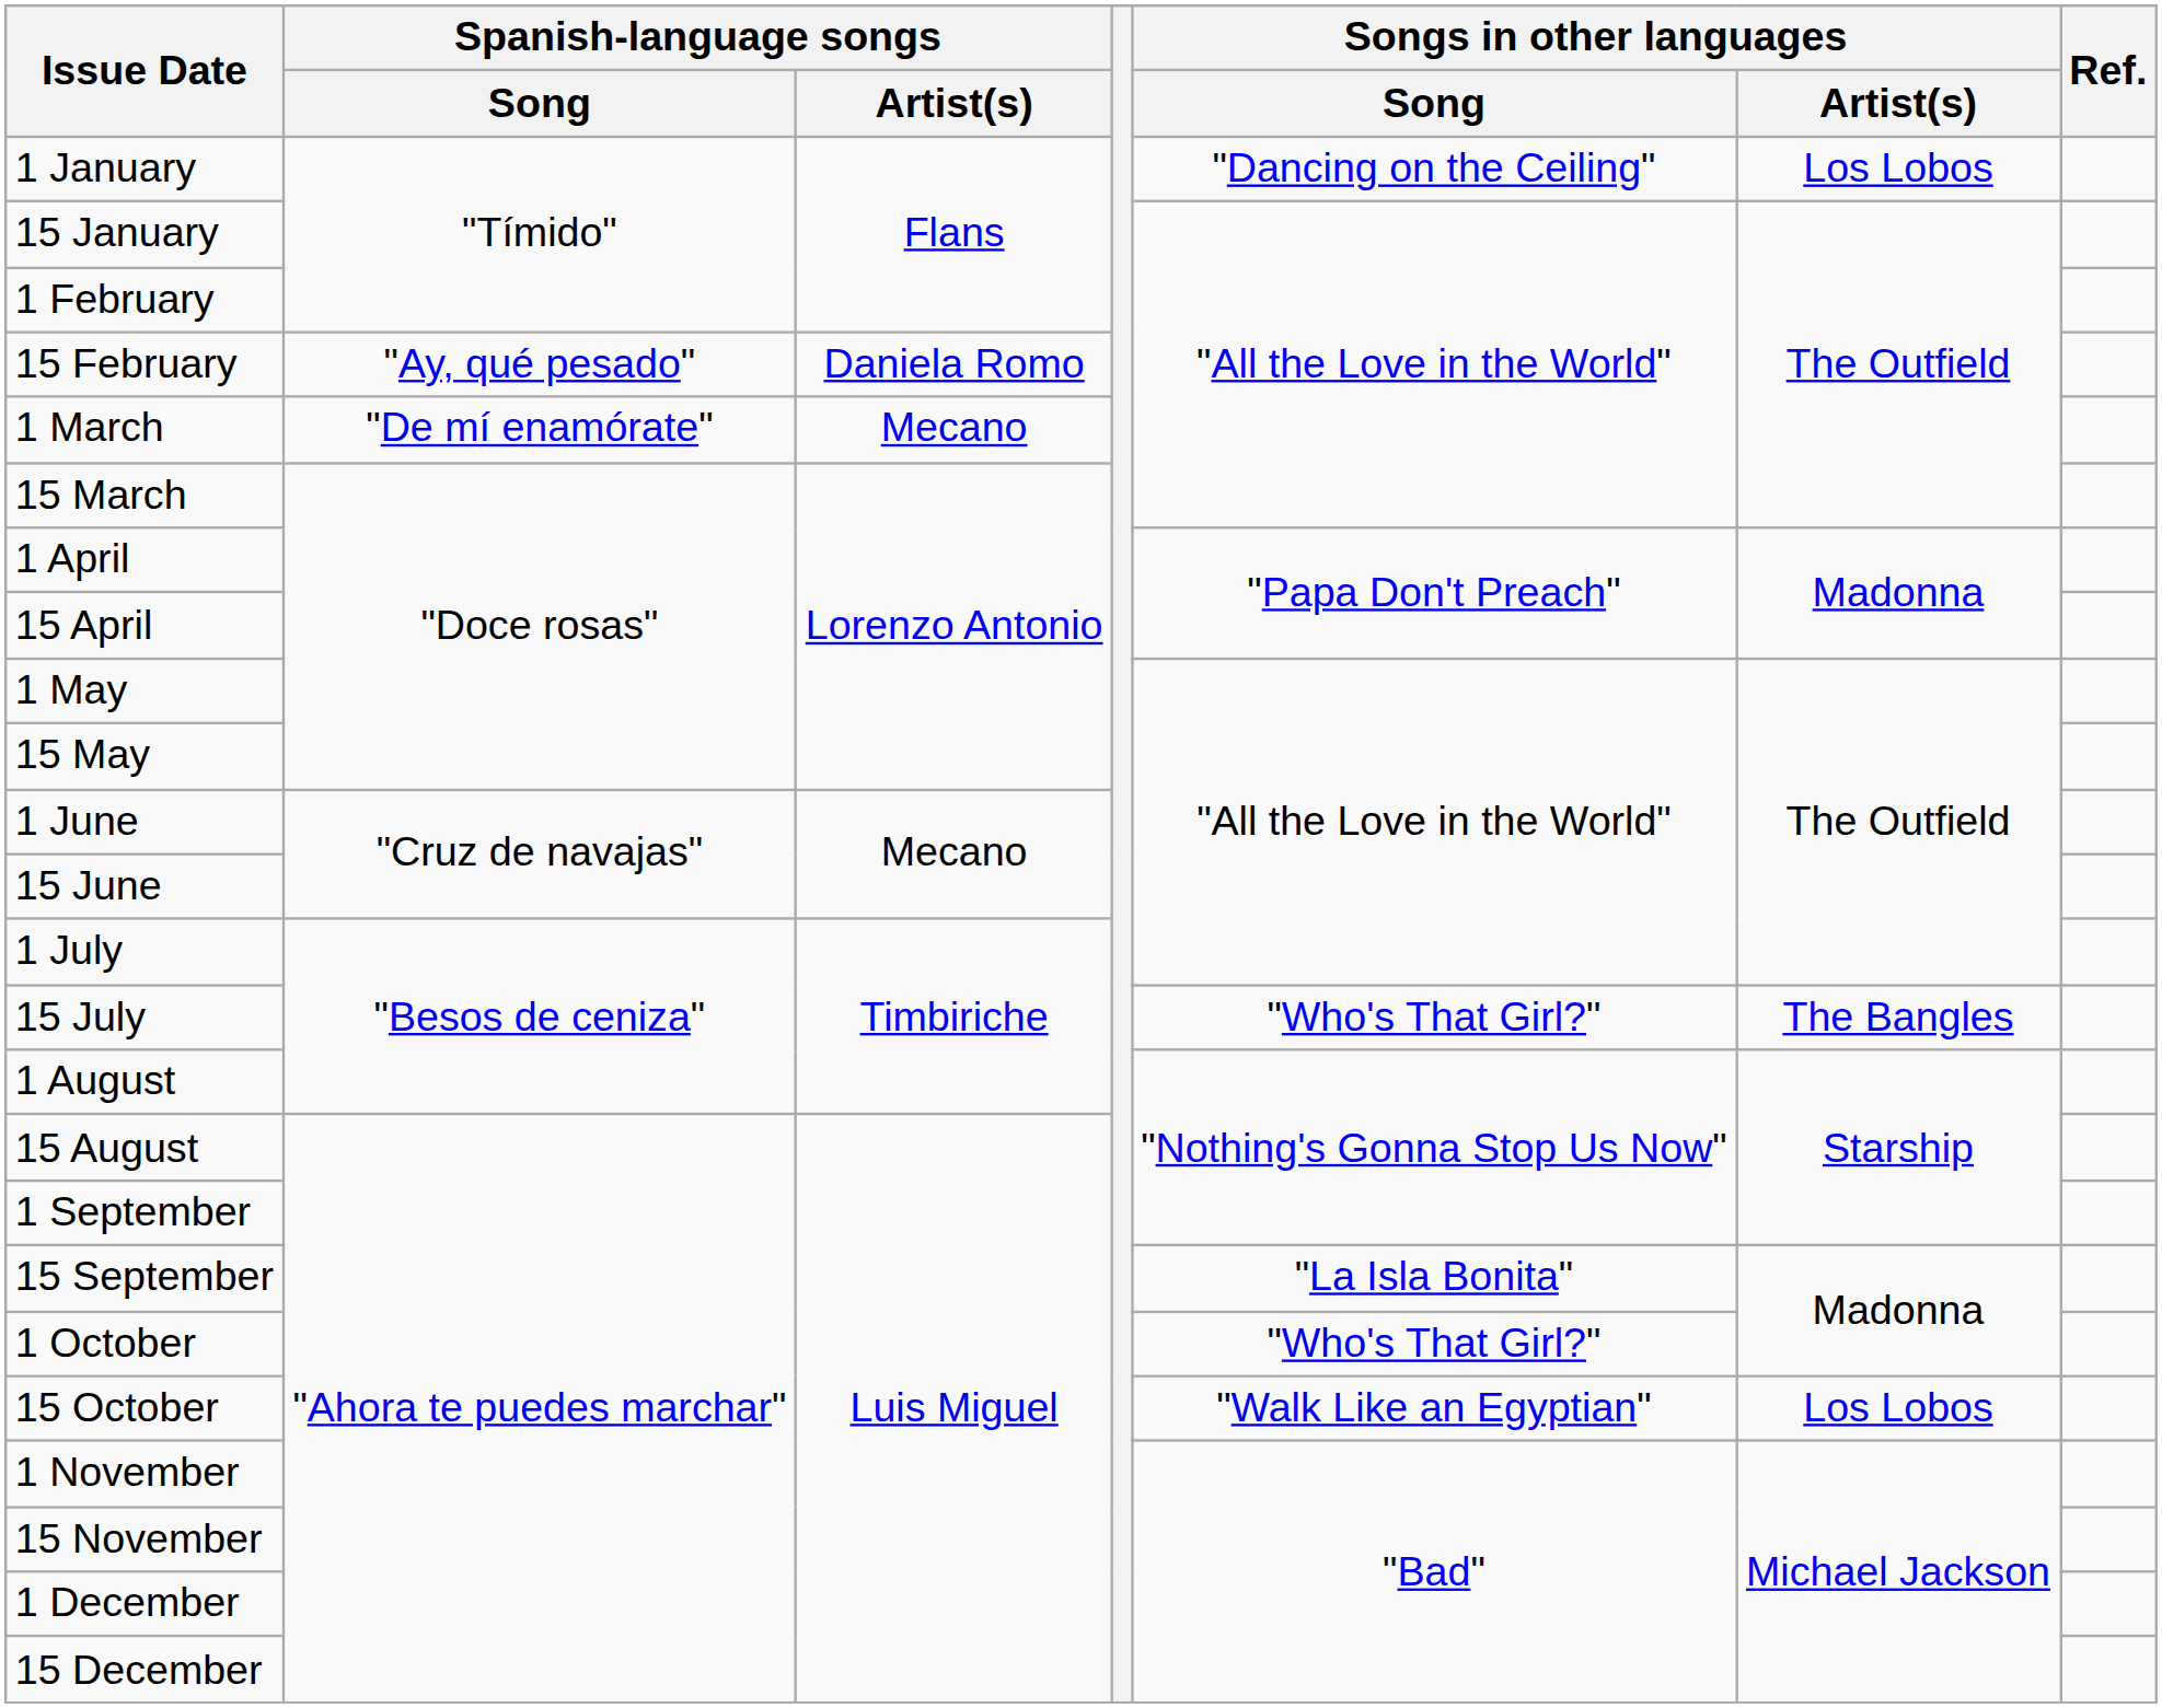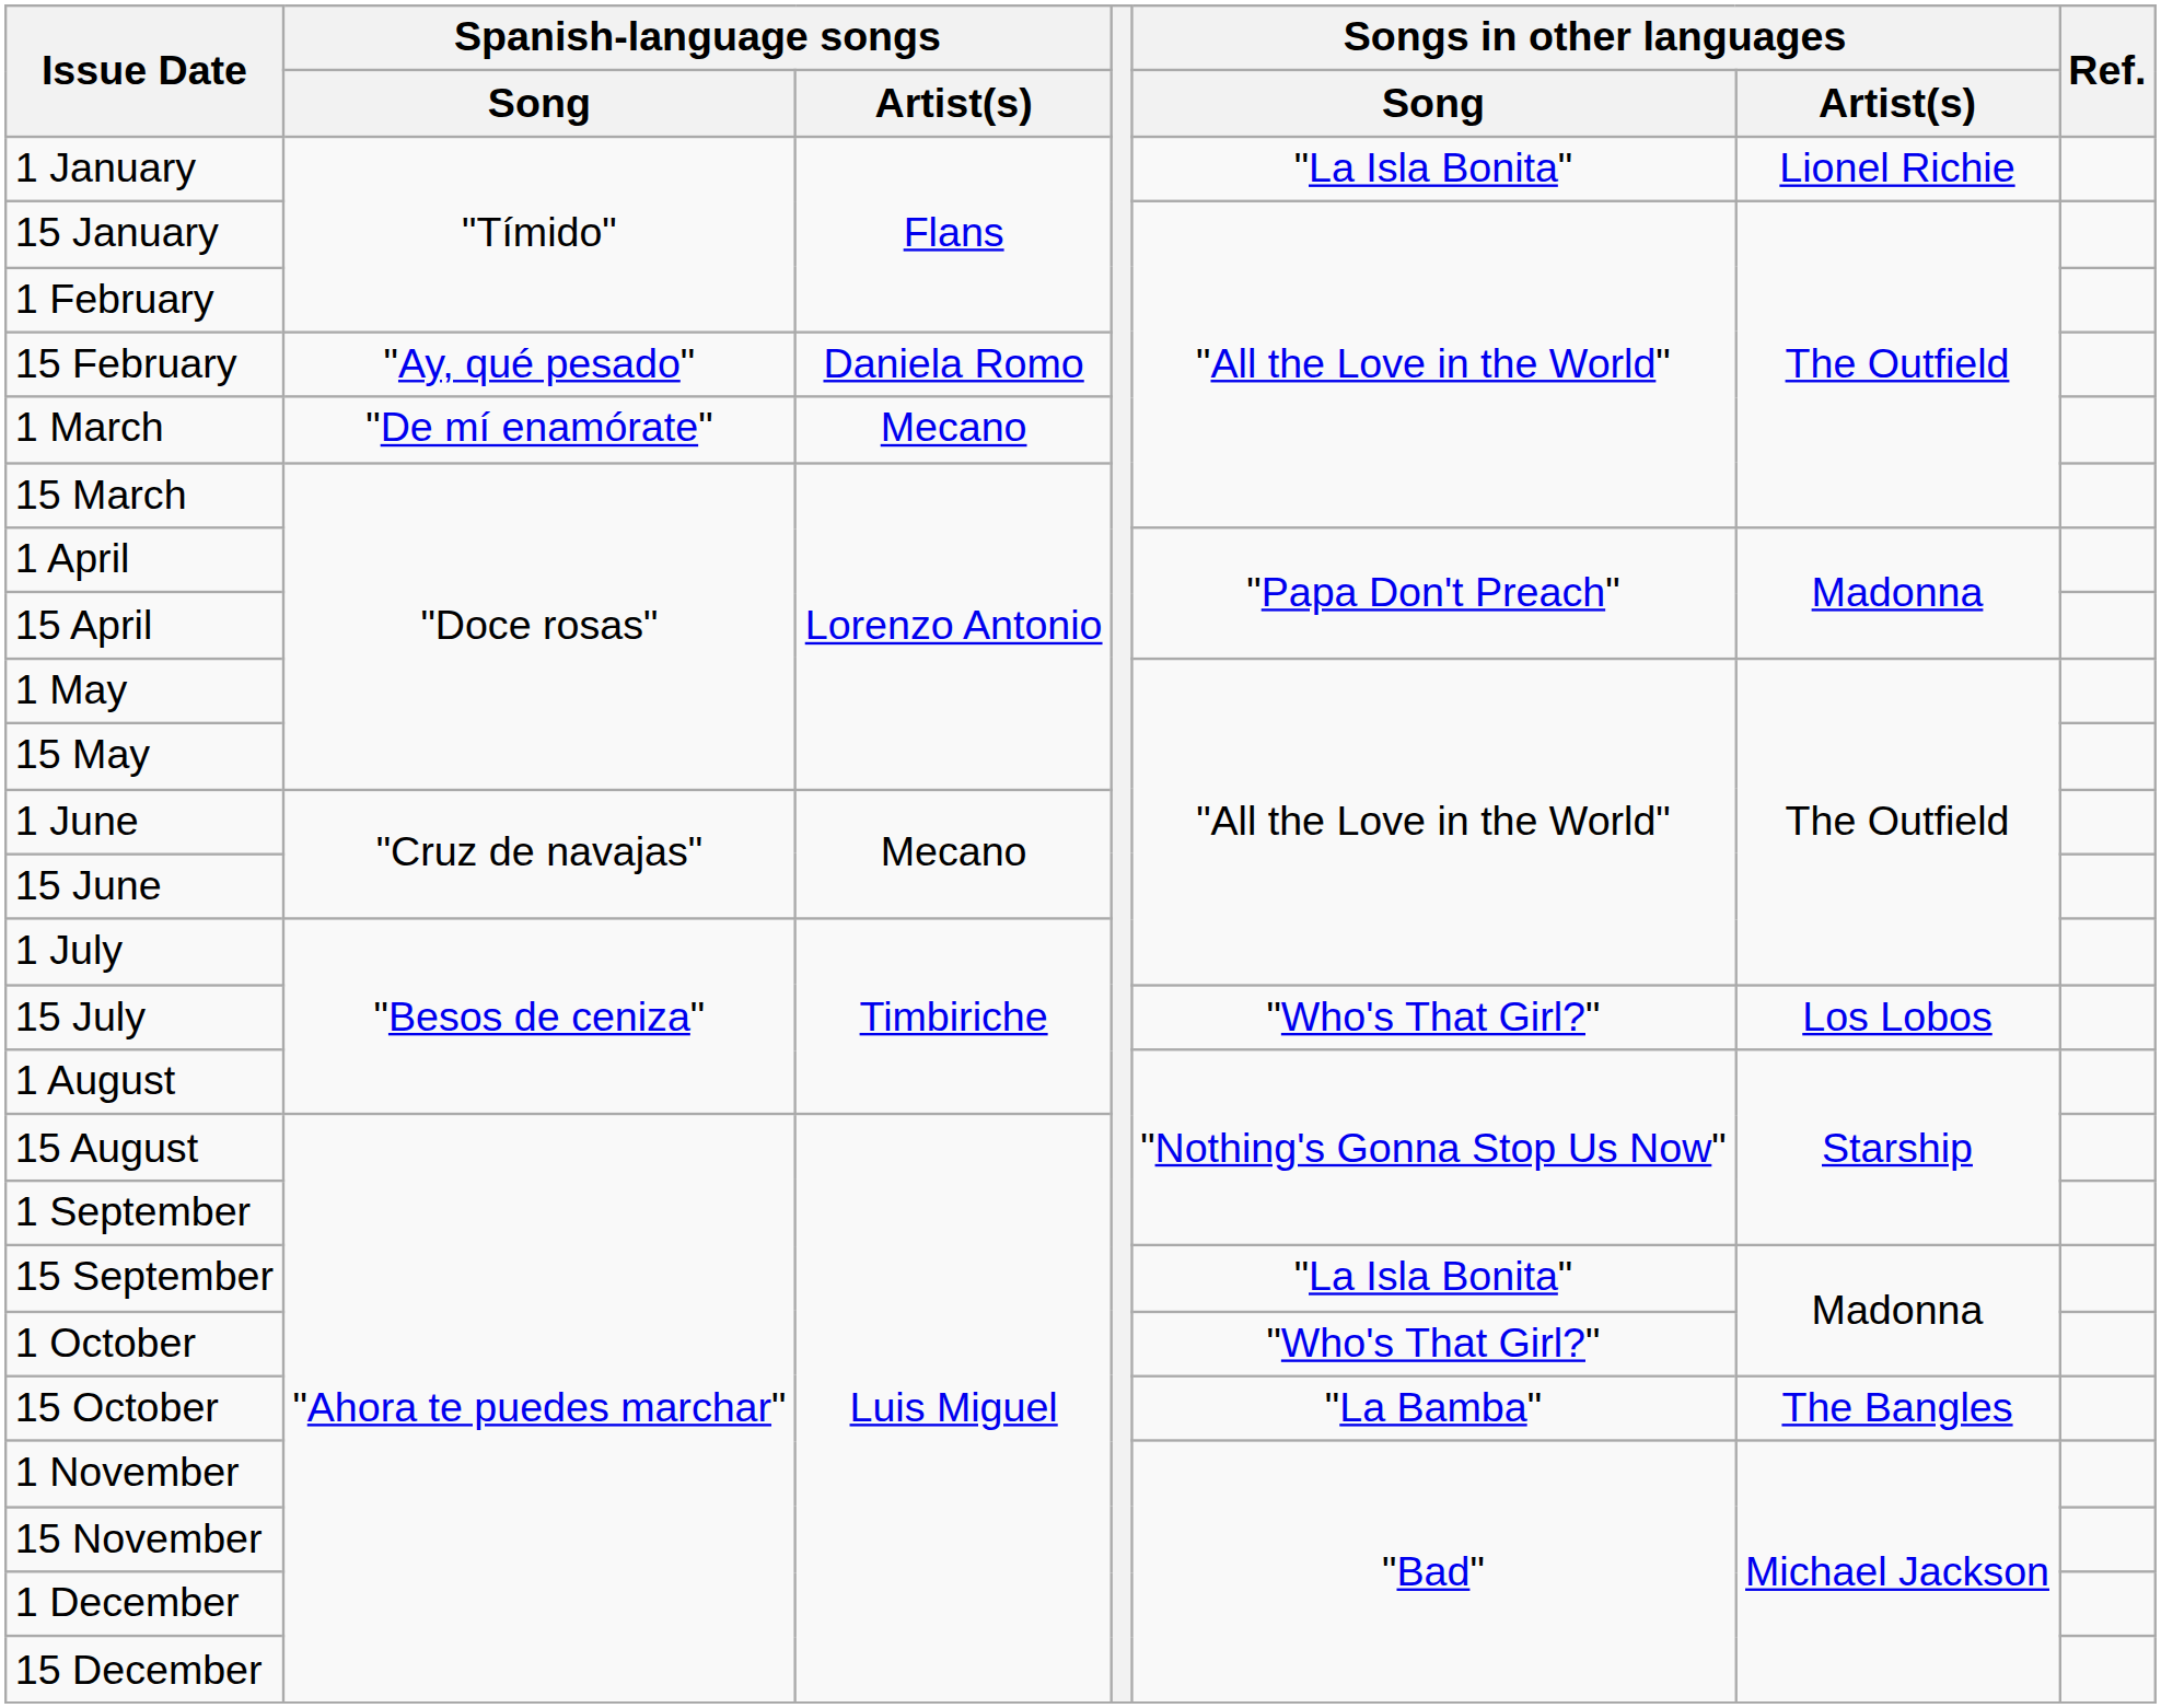1 January | Songs in other languages / Song: "Dancing on the Ceiling" -> "La Isla Bonita"
1 January | Songs in other languages / Artist(s): Los Lobos -> Lionel Richie
15 July | Songs in other languages / Artist(s): The Bangles -> Los Lobos
15 October | Songs in other languages / Song: "Walk Like an Egyptian" -> "La Bamba"
15 October | Songs in other languages / Artist(s): Los Lobos -> The Bangles
